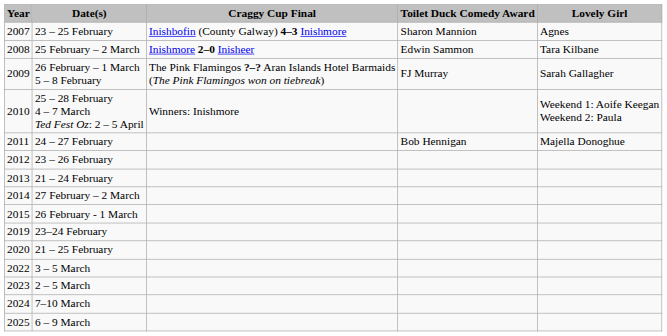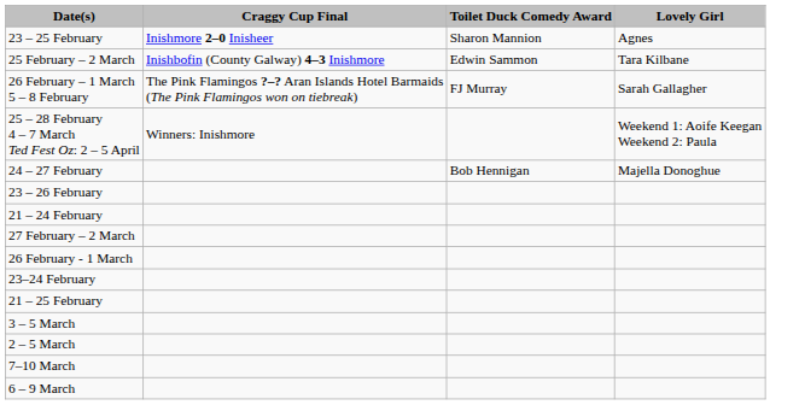- column: Year | 2007 | 2008 | 2009 | 2010 | 2011 | 2012 | 2013 | 2014 | 2015 | 2019 | 2020 | 2022 | 2023 | 2024 | 2025
23 – 25 February | Craggy Cup Final: Inishbofin (County Galway) 4–3 Inishmore -> Inishmore 2–0 Inisheer
25 February – 2 March | Craggy Cup Final: Inishmore 2–0 Inisheer -> Inishbofin (County Galway) 4–3 Inishmore
